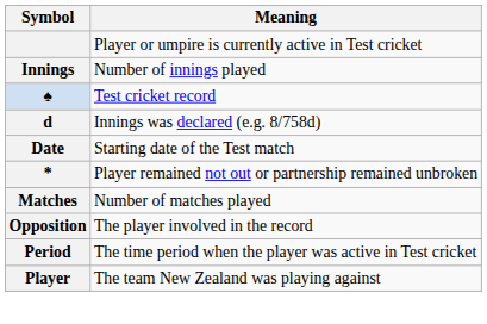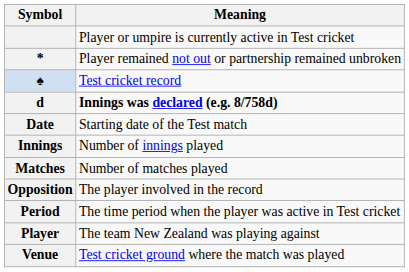rows swapped: * <-> Innings
d | Meaning: normal -> bold
+ row: Venue | Test cricket ground where the match was played
